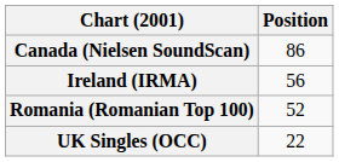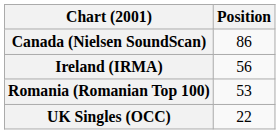Romania (Romanian Top 100) | Position: 52 -> 53
